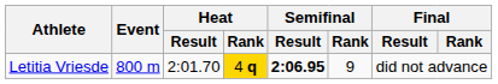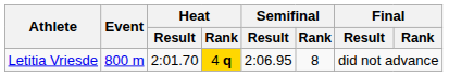Letitia Vriesde | Semifinal / Result: bold -> normal
Letitia Vriesde | Semifinal / Rank: 9 -> 8
